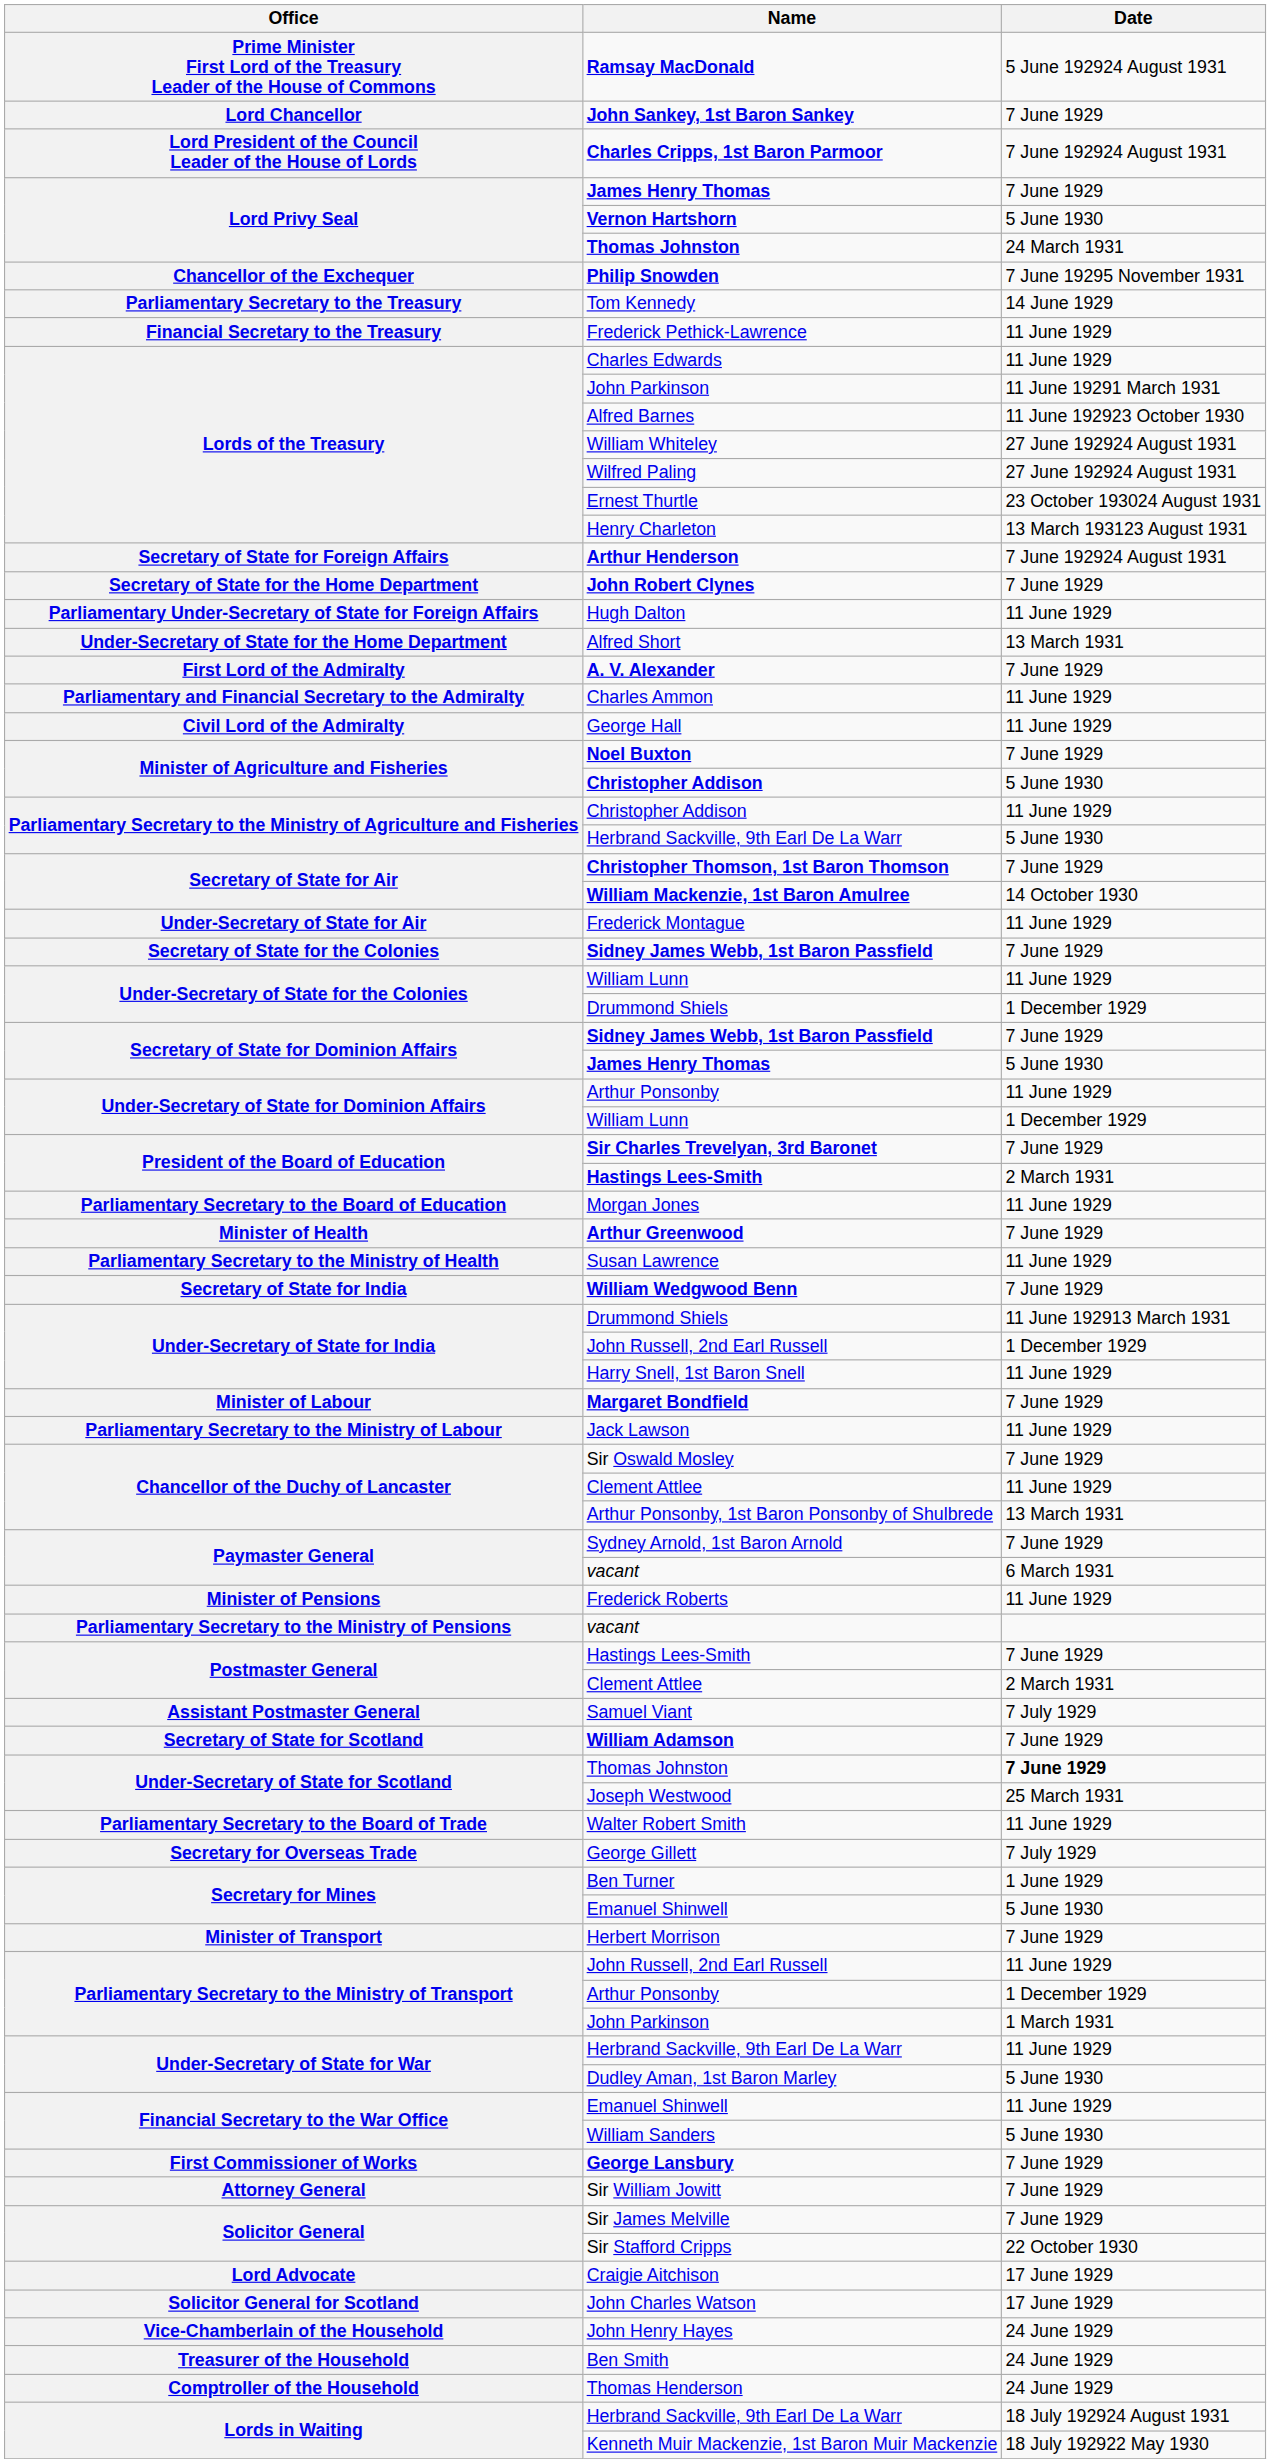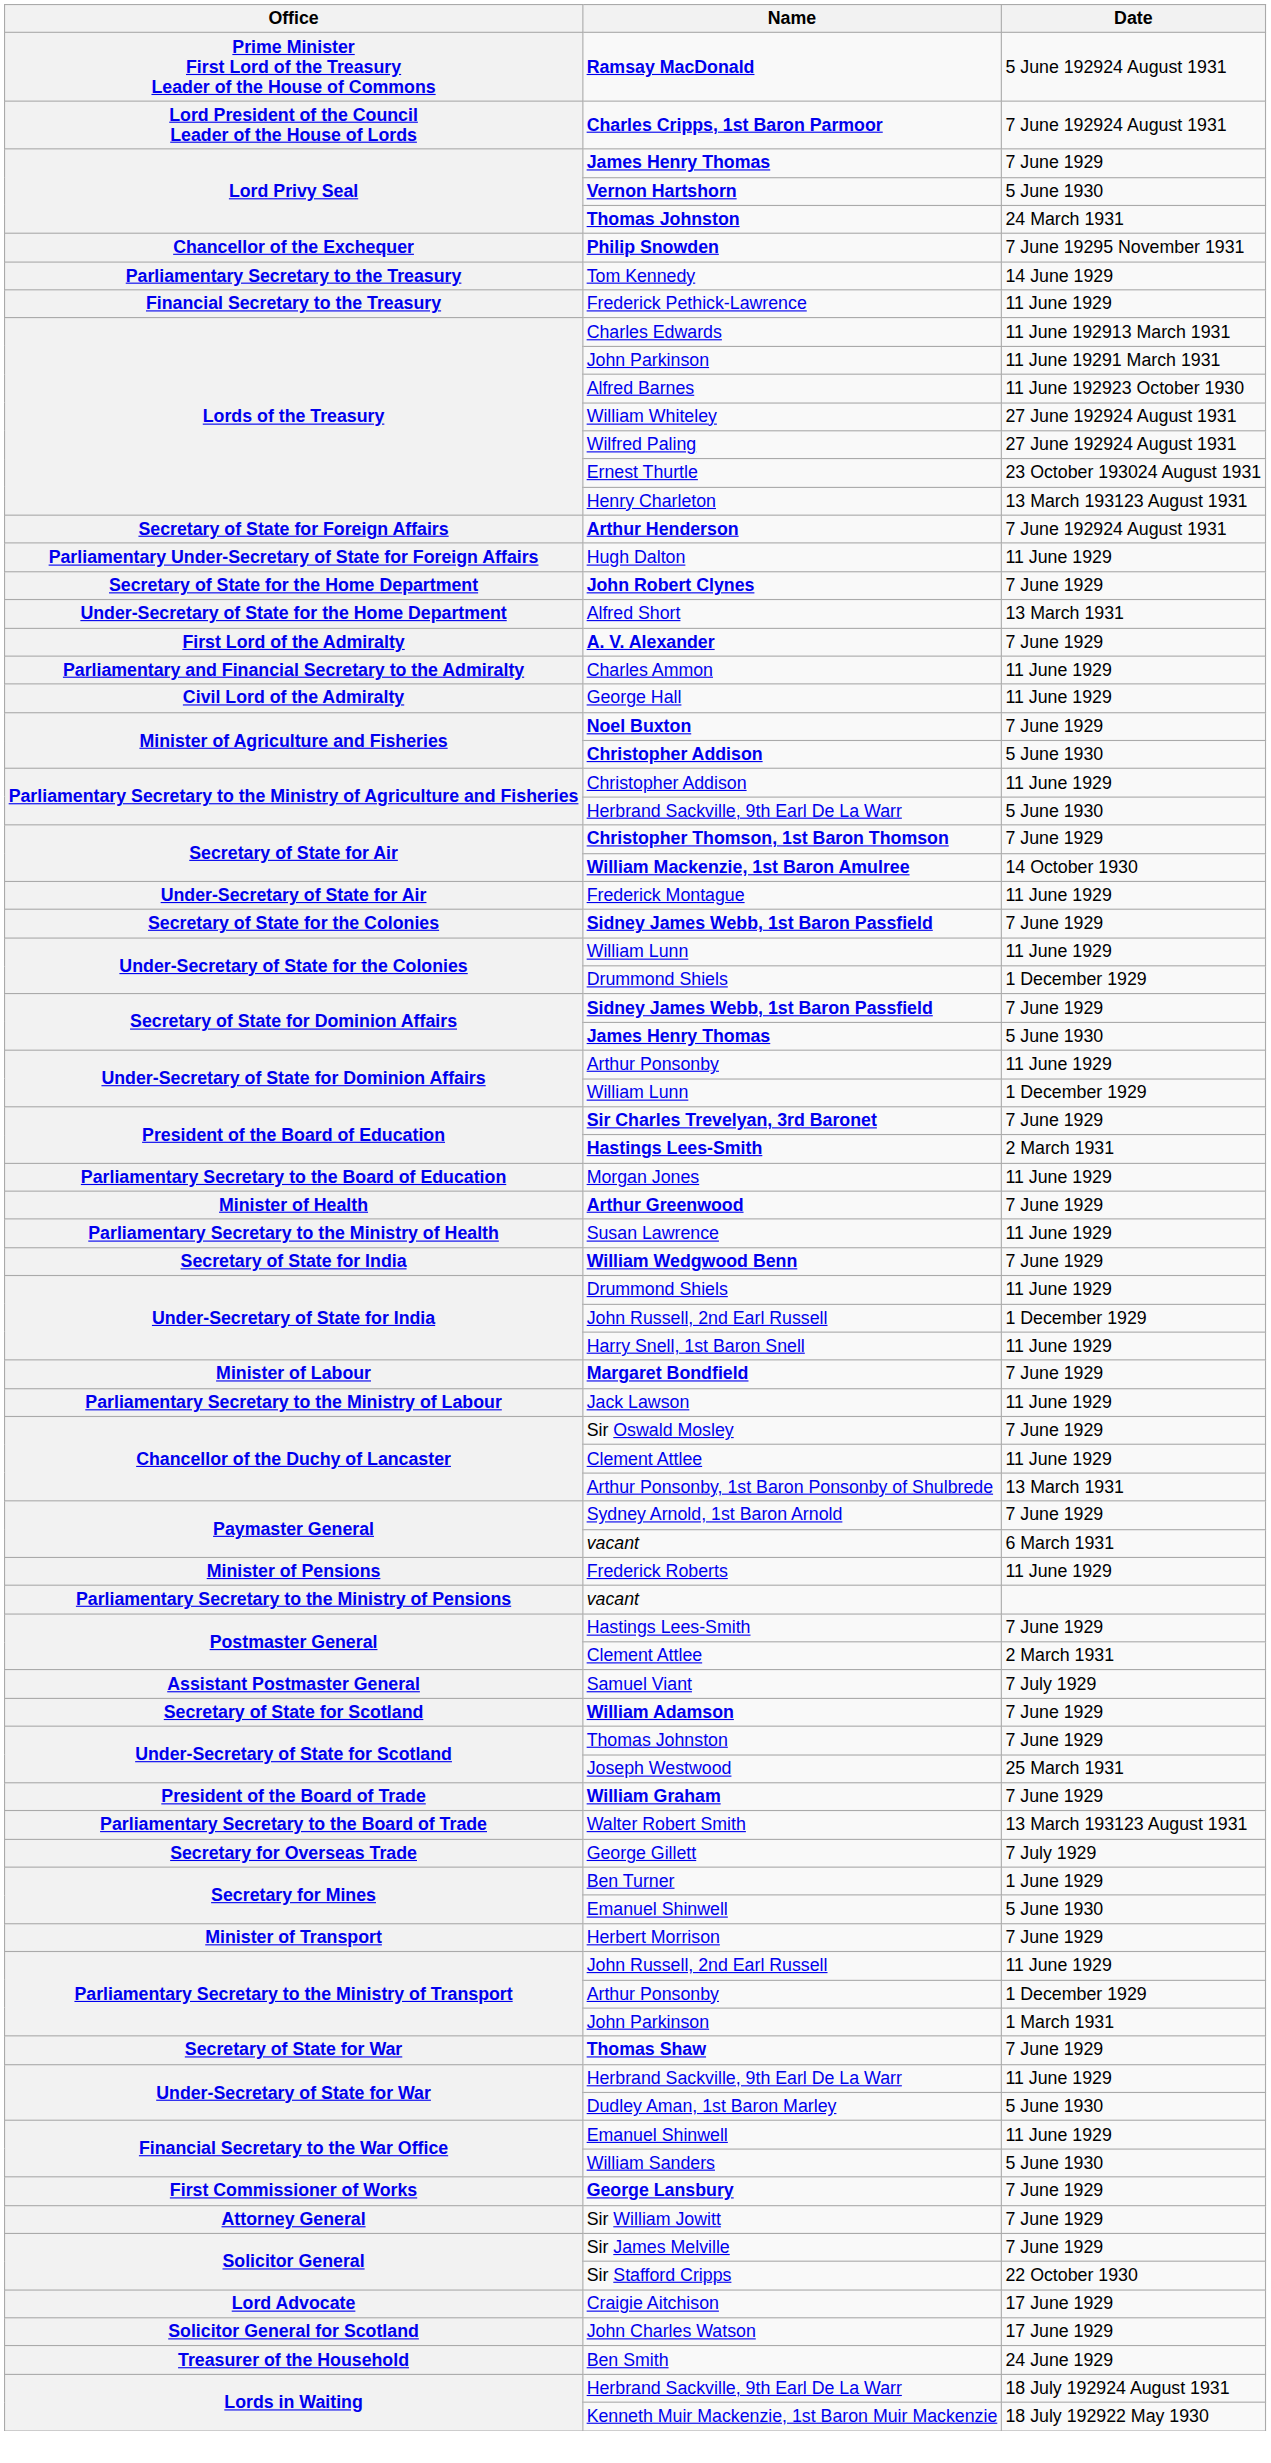- row: Lord Chancellor | John Sankey, 1st Baron Sankey | 7 June 1929
Charles Edwards | Date: 11 June 1929 -> 11 June 192913 March 1931
rows swapped: Hugh Dalton <-> John Robert Clynes
Under-Secretary of State for India / Drummond Shiels | Date: 11 June 192913 March 1931 -> 11 June 1929
Under-Secretary of State for Scotland / Thomas Johnston | Date: bold -> normal
+ row: President of the Board of Trade | William Graham | 7 June 1929
Walter Robert Smith | Date: 11 June 1929 -> 13 March 193123 August 1931
+ row: Secretary of State for War | Thomas Shaw | 7 June 1929
- row: Vice-Chamberlain of the Household | John Henry Hayes | 24 June 1929
- row: Comptroller of the Household | Thomas Henderson | 24 June 1929
